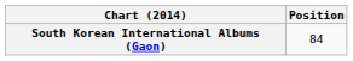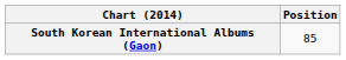South Korean International Albums (Gaon) | Position: 84 -> 85
